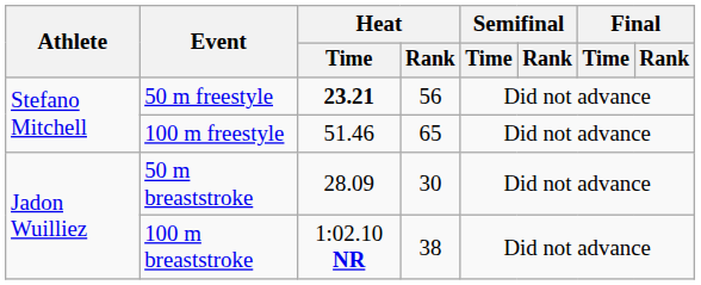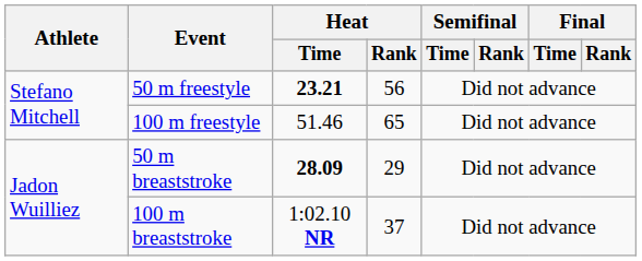50 m breaststroke | Heat / Time: normal -> bold
50 m breaststroke | Heat / Rank: 30 -> 29
100 m breaststroke | Heat / Rank: 38 -> 37
